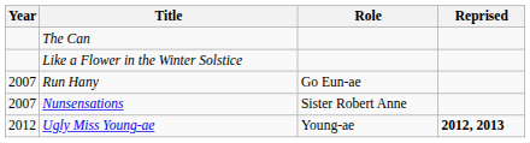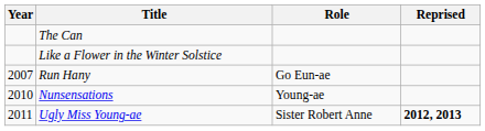Nunsensations | Year: 2007 -> 2010
Nunsensations | Role: Sister Robert Anne -> Young-ae
Ugly Miss Young-ae | Year: 2012 -> 2011
Ugly Miss Young-ae | Role: Young-ae -> Sister Robert Anne
